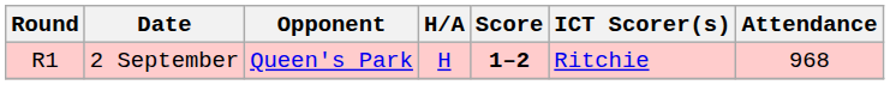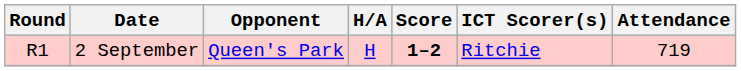2 September | Attendance: 968 -> 719
